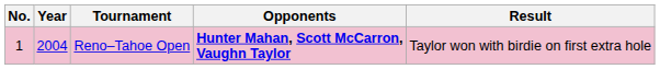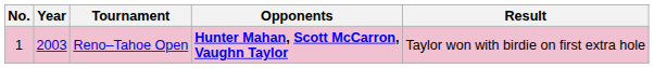Reno–Tahoe Open | Year: 2004 -> 2003
